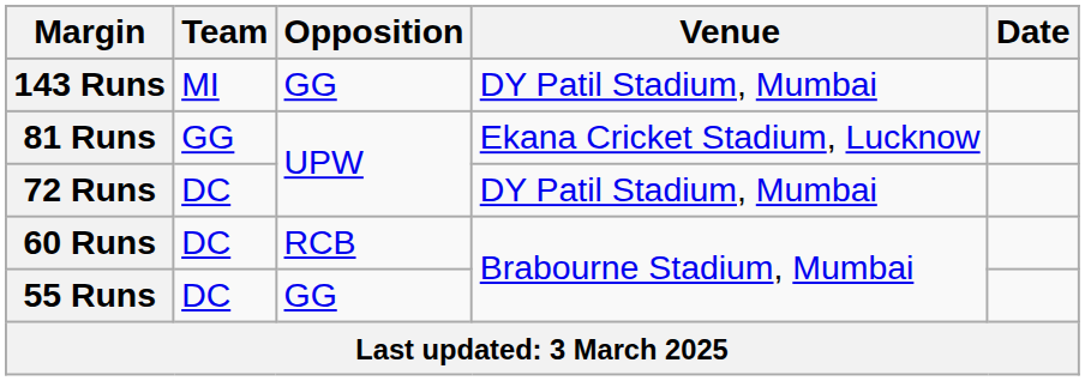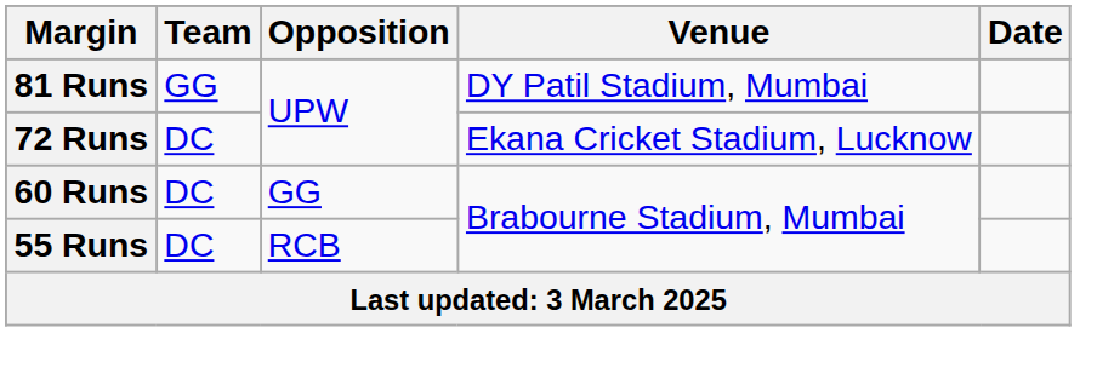- row: 143 Runs | MI | GG | DY Patil Stadium, Mumbai
81 Runs | Venue: Ekana Cricket Stadium, Lucknow -> DY Patil Stadium, Mumbai
72 Runs | Venue: DY Patil Stadium, Mumbai -> Ekana Cricket Stadium, Lucknow
60 Runs | Opposition: RCB -> GG
55 Runs | Opposition: GG -> RCB
